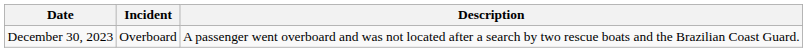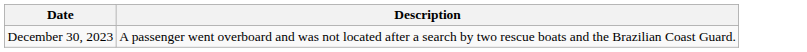- column: Incident | Overboard
